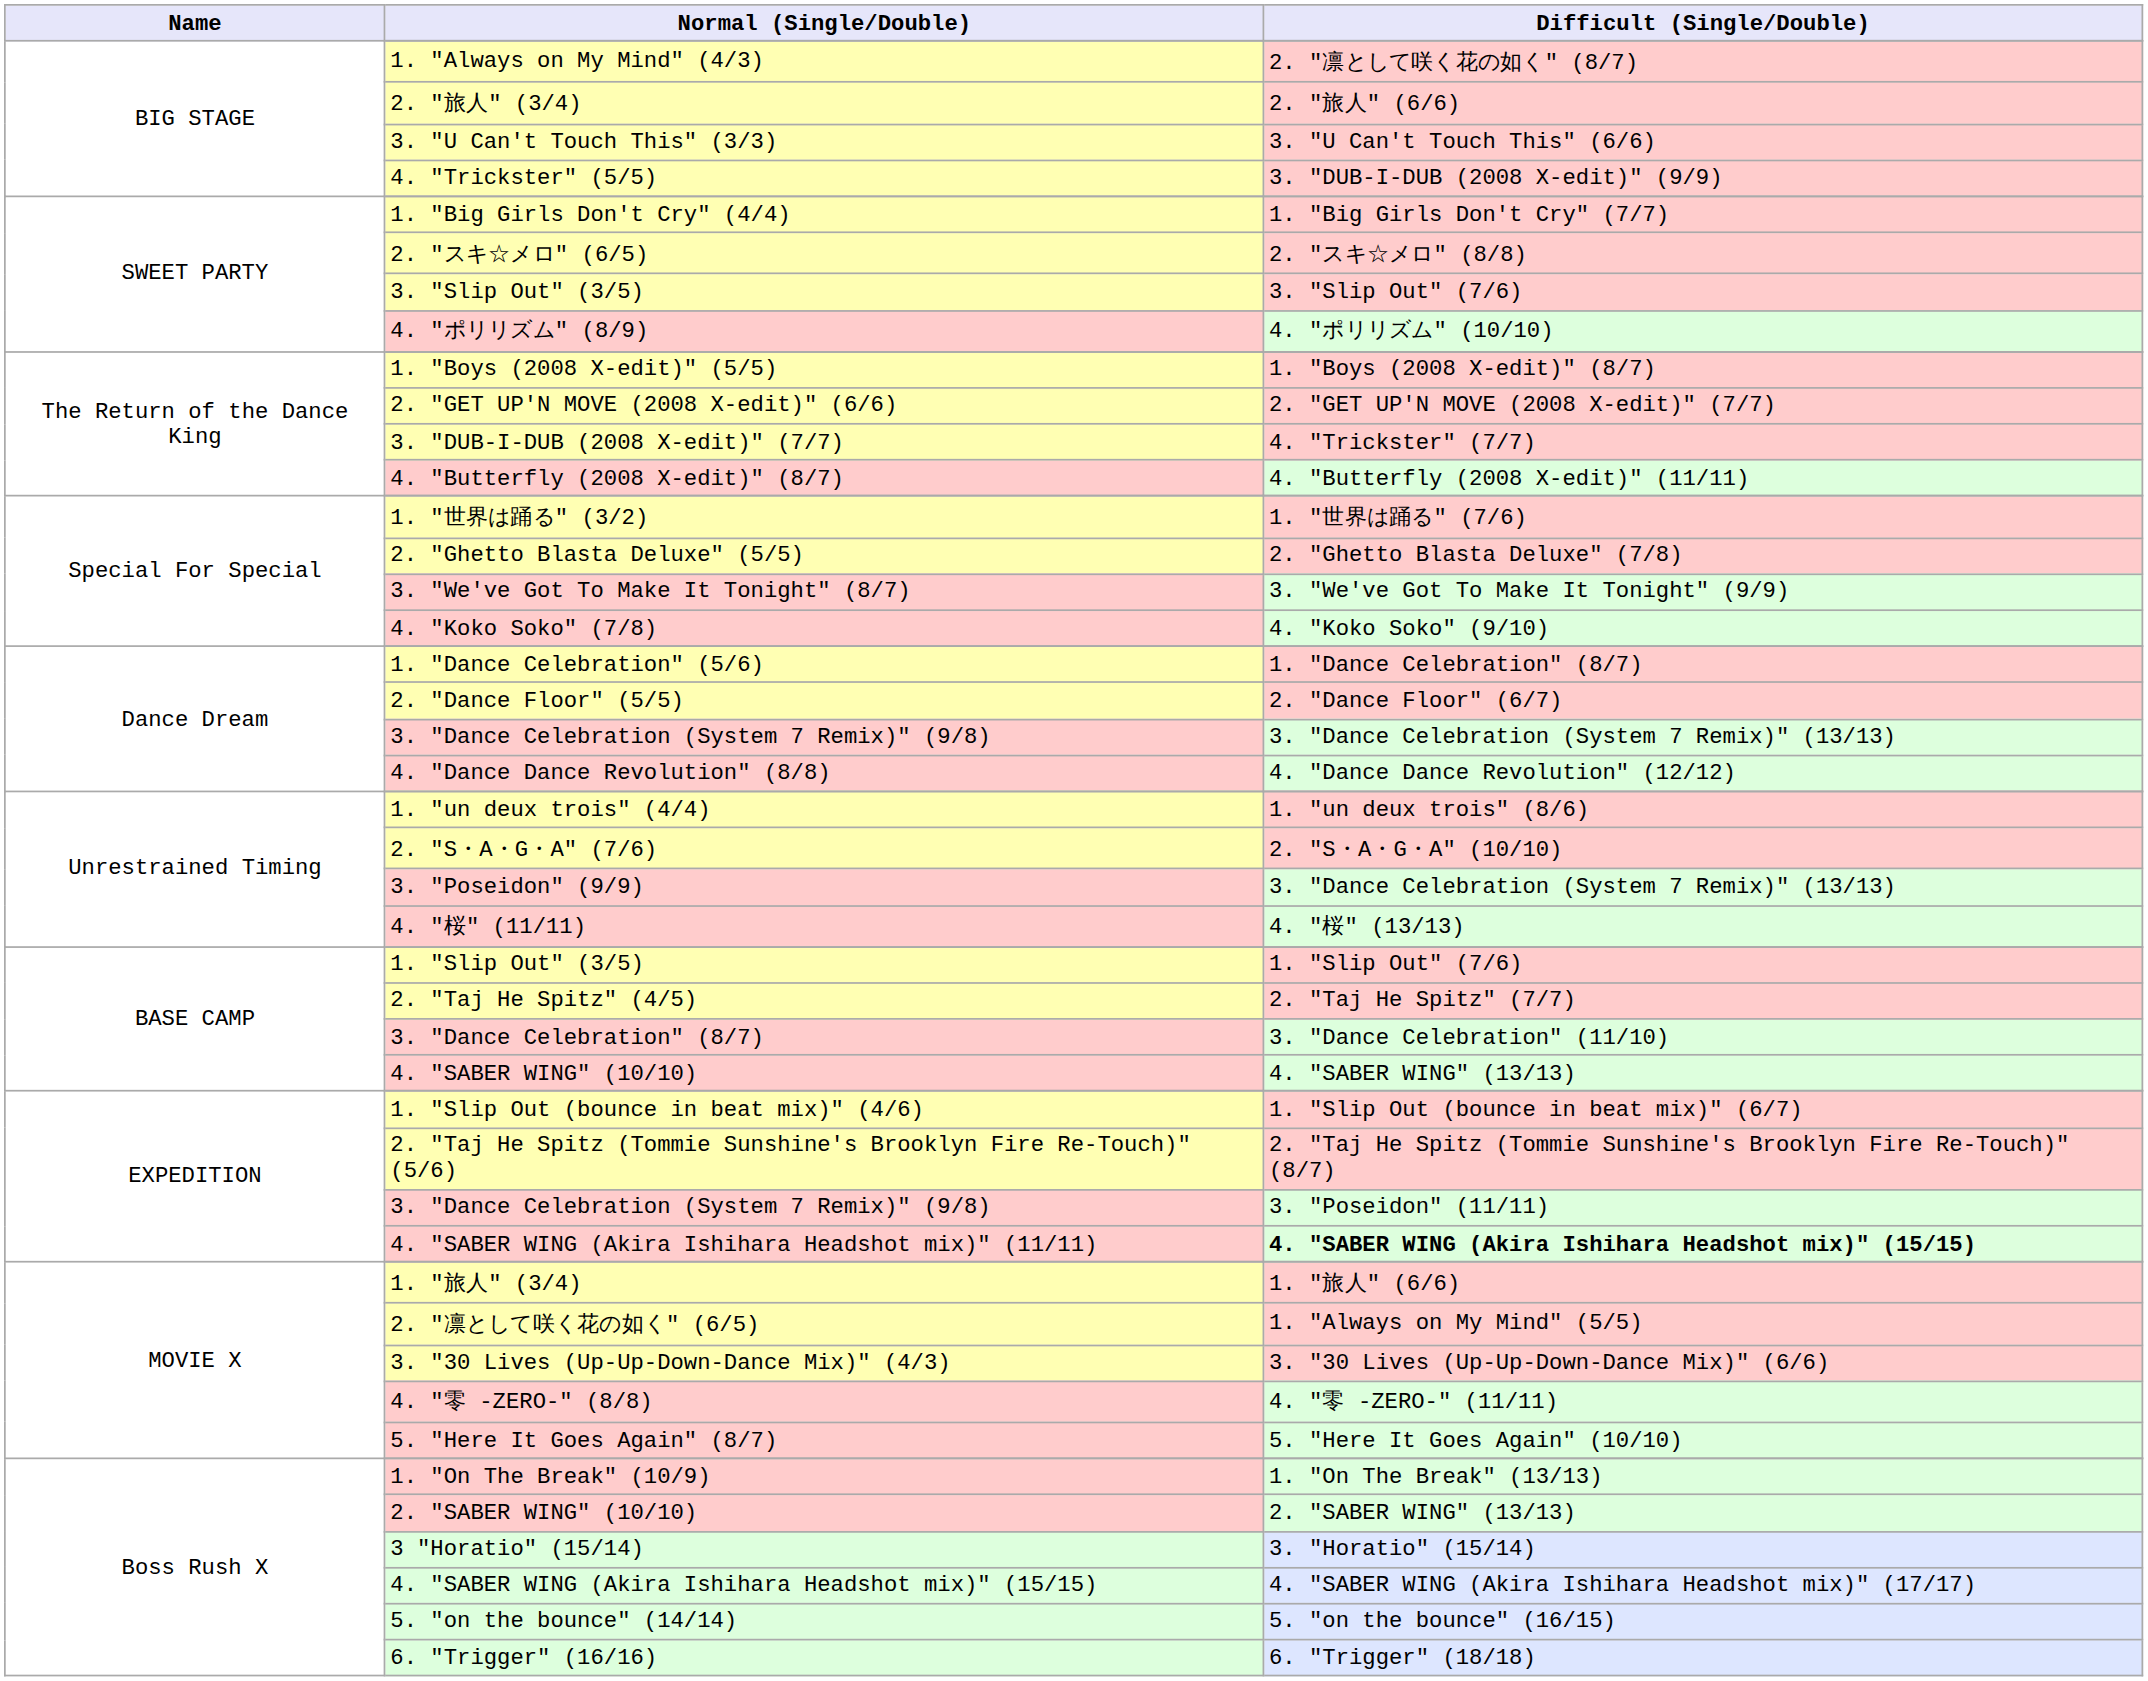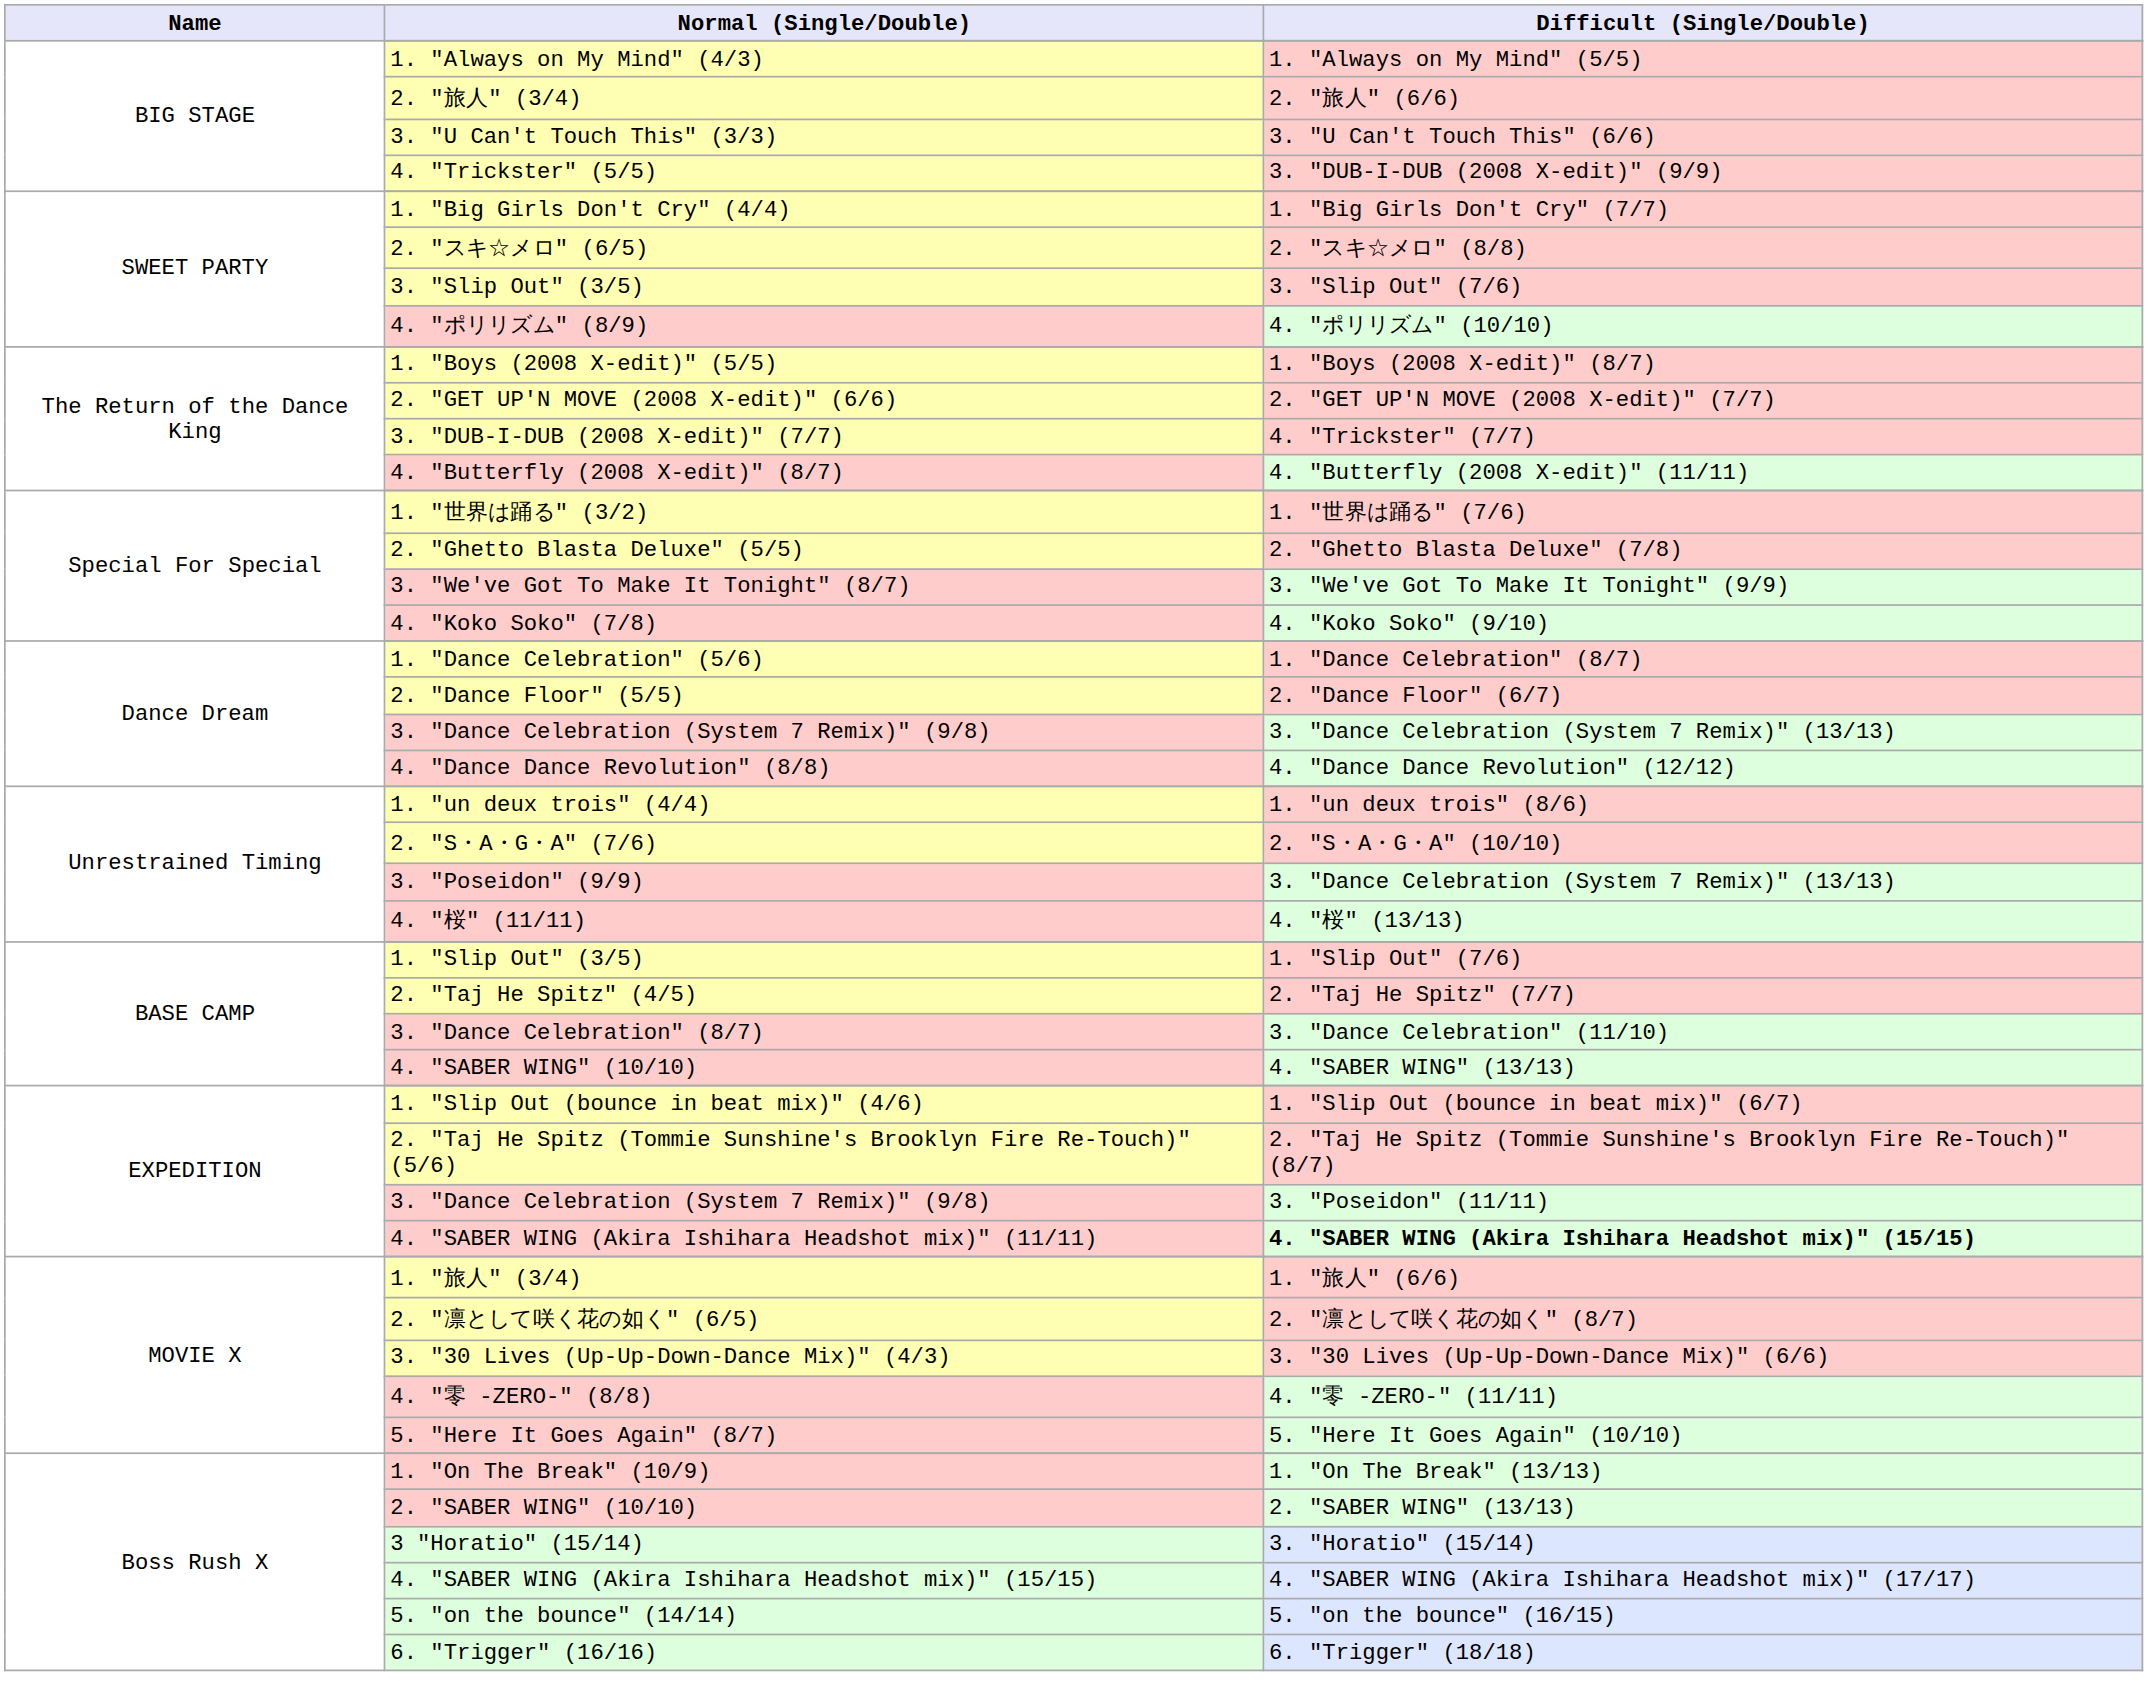1. "Always on My Mind" (4/3) | Difficult (Single/Double): 2. "凛として咲く花の如く" (8/7) -> 1. "Always on My Mind" (5/5)
2. "凛として咲く花の如く" (6/5) | Difficult (Single/Double): 1. "Always on My Mind" (5/5) -> 2. "凛として咲く花の如く" (8/7)
